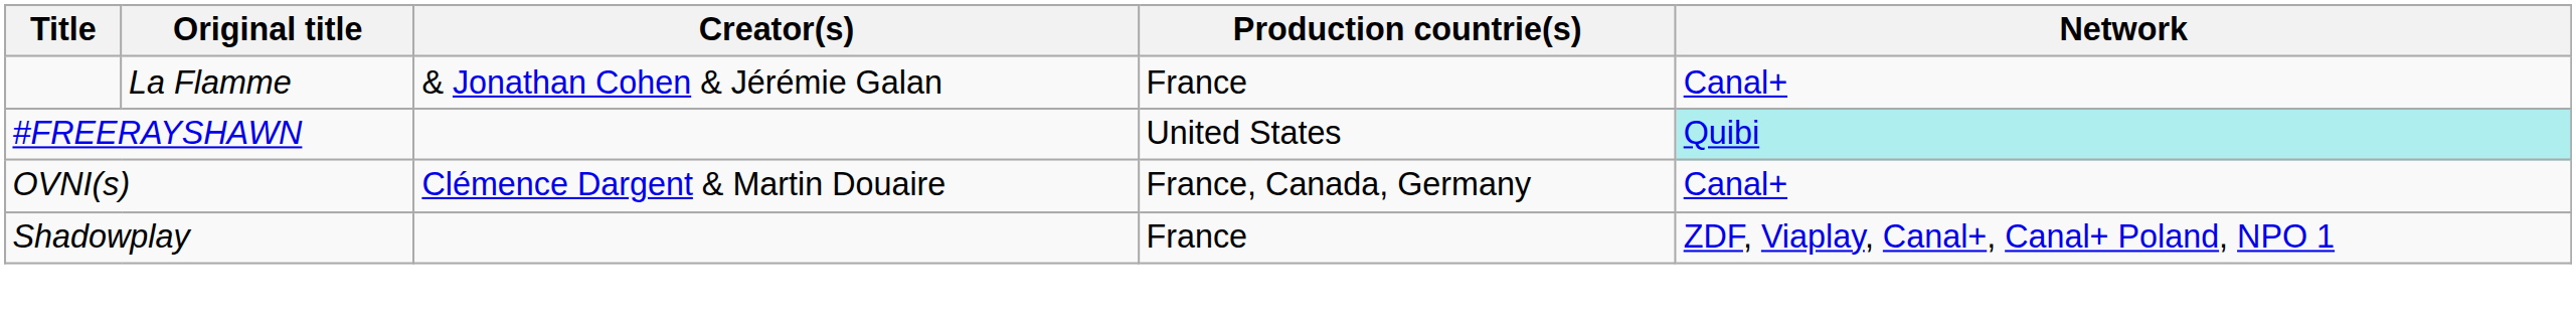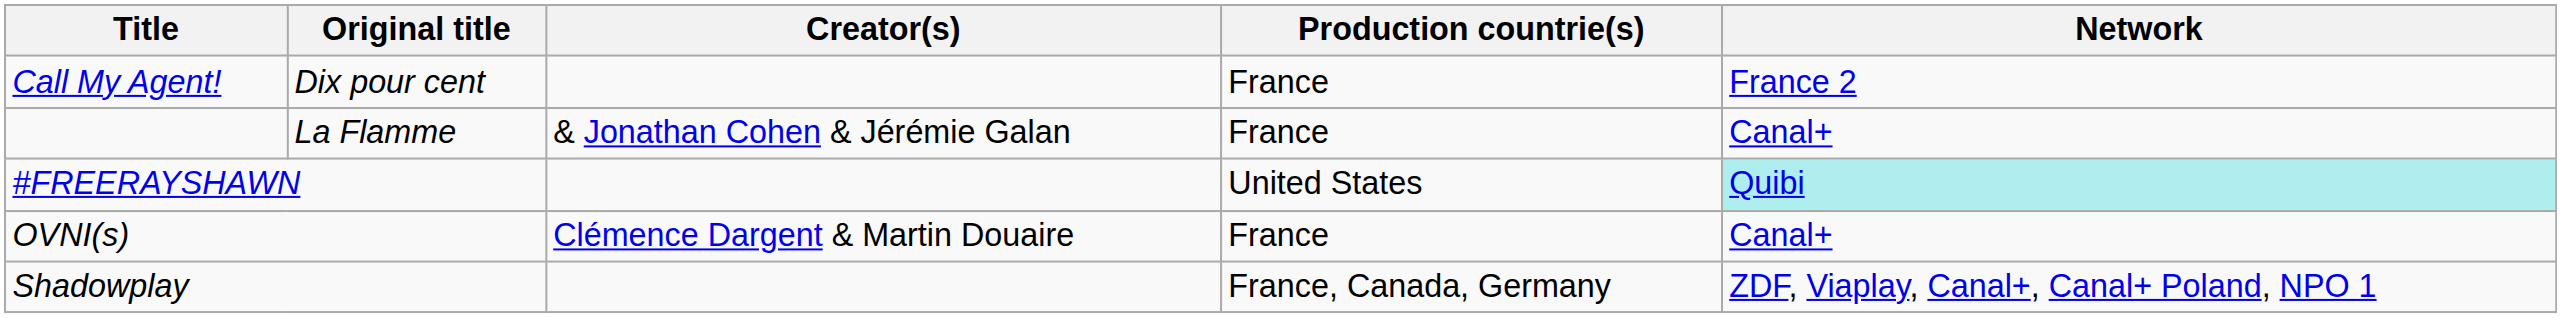+ row: Call My Agent! | Dix pour cent | France | France 2
OVNI(s) | Production countrie(s): France, Canada, Germany -> France
Shadowplay | Production countrie(s): France -> France, Canada, Germany
